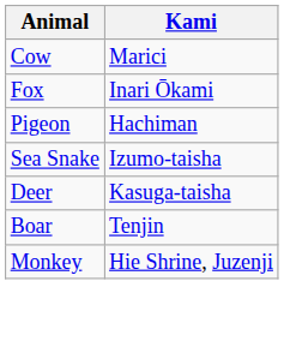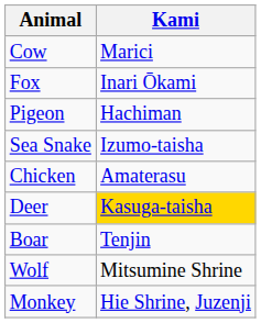+ row: Chicken | Amaterasu
Deer | Kami: no background -> gold background
+ row: Wolf | Mitsumine Shrine
